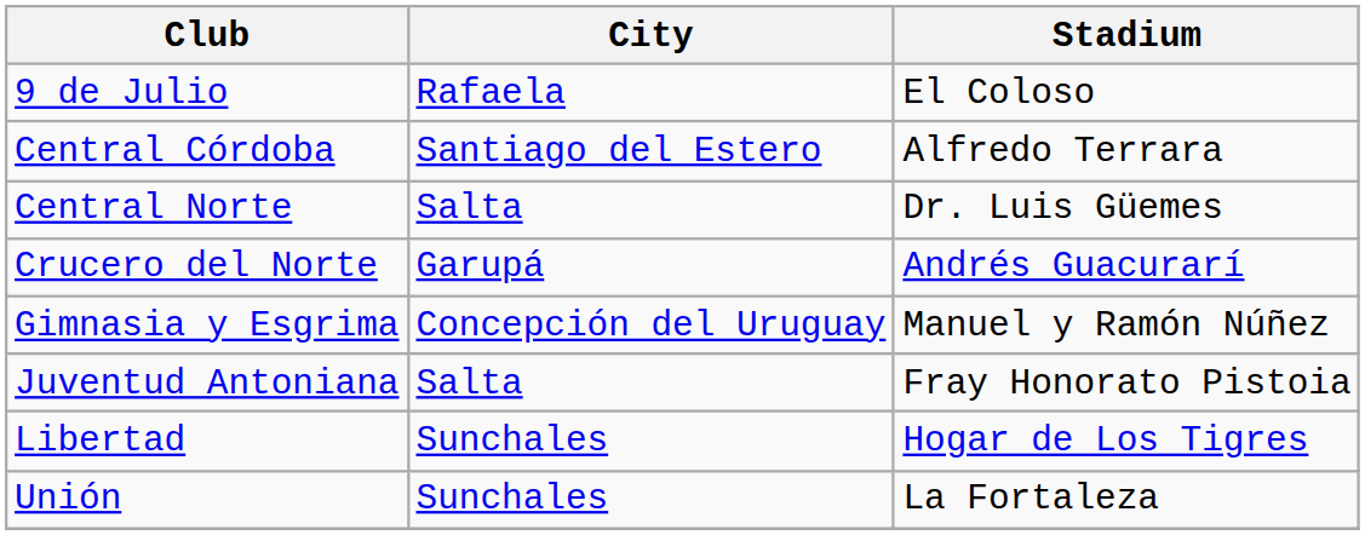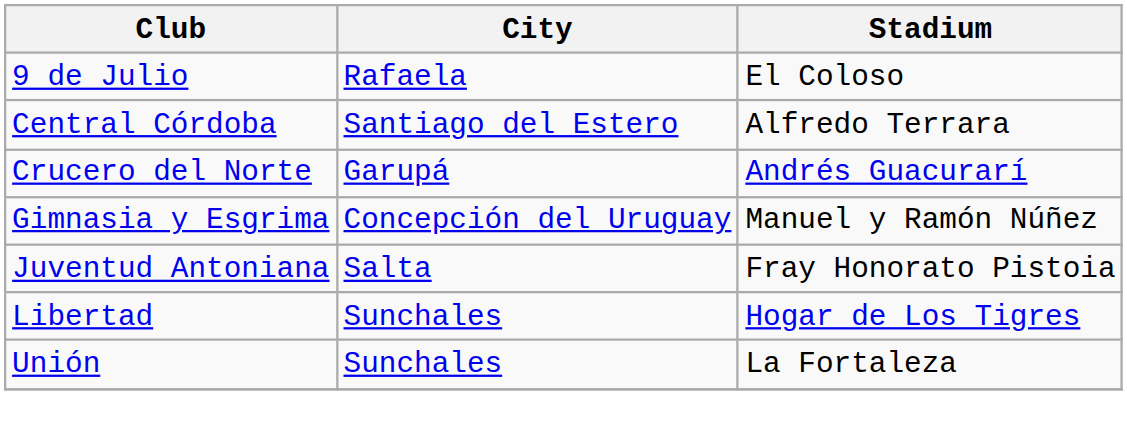- row: Central Norte | Salta | Dr. Luis Güemes
